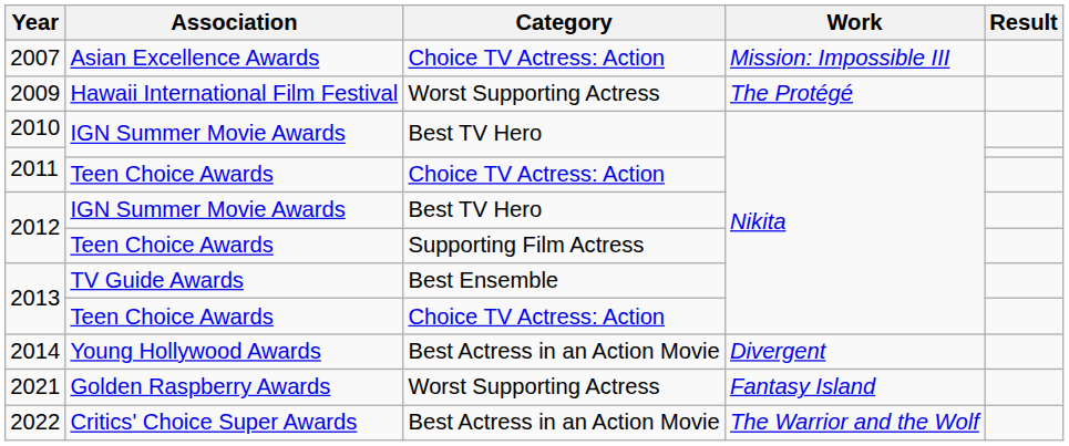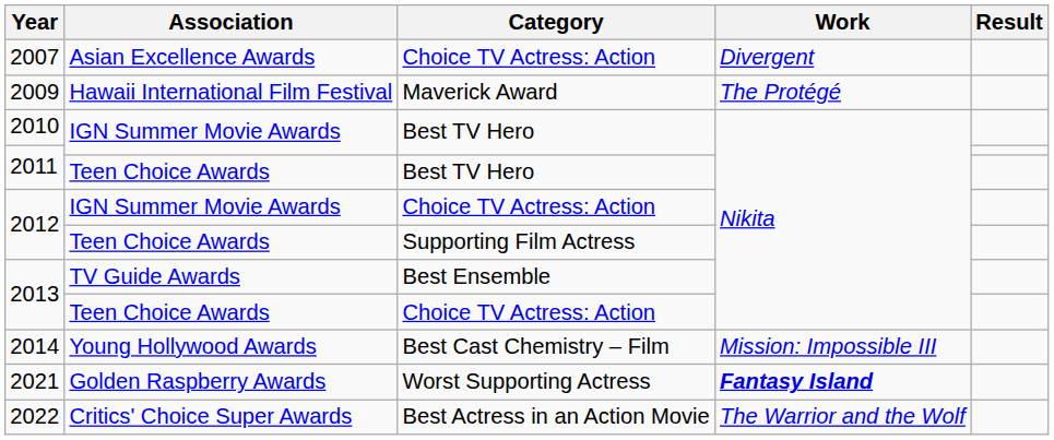2007 | Work: Mission: Impossible III -> Divergent
2009 | Category: Worst Supporting Actress -> Maverick Award
2011 / Teen Choice Awards | Category: Choice TV Actress: Action -> Best TV Hero
2012 / IGN Summer Movie Awards | Category: Best TV Hero -> Choice TV Actress: Action
2014 | Category: Best Actress in an Action Movie -> Best Cast Chemistry – Film
2014 | Work: Divergent -> Mission: Impossible III
2021 | Work: normal -> bold
